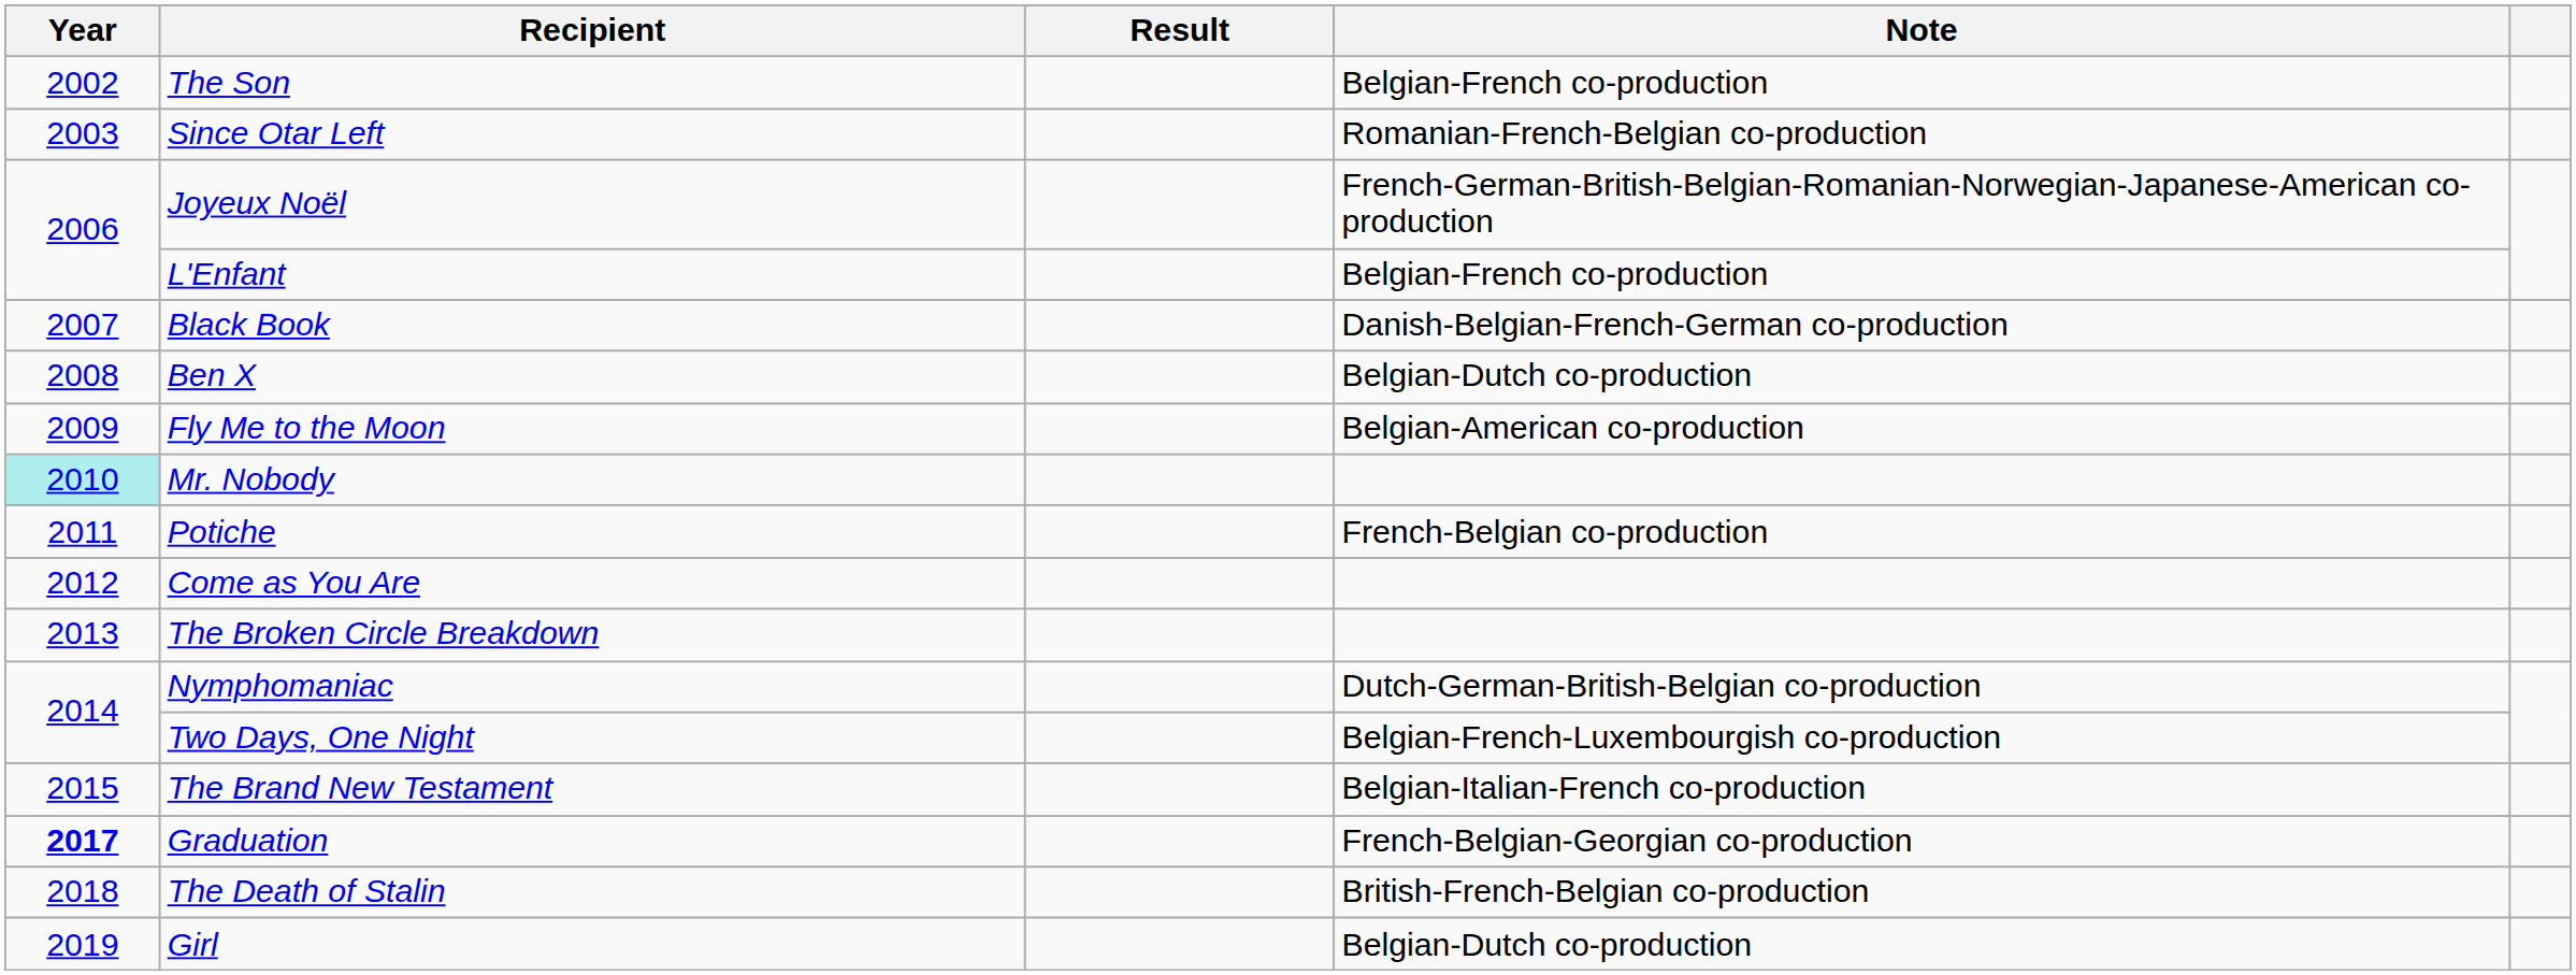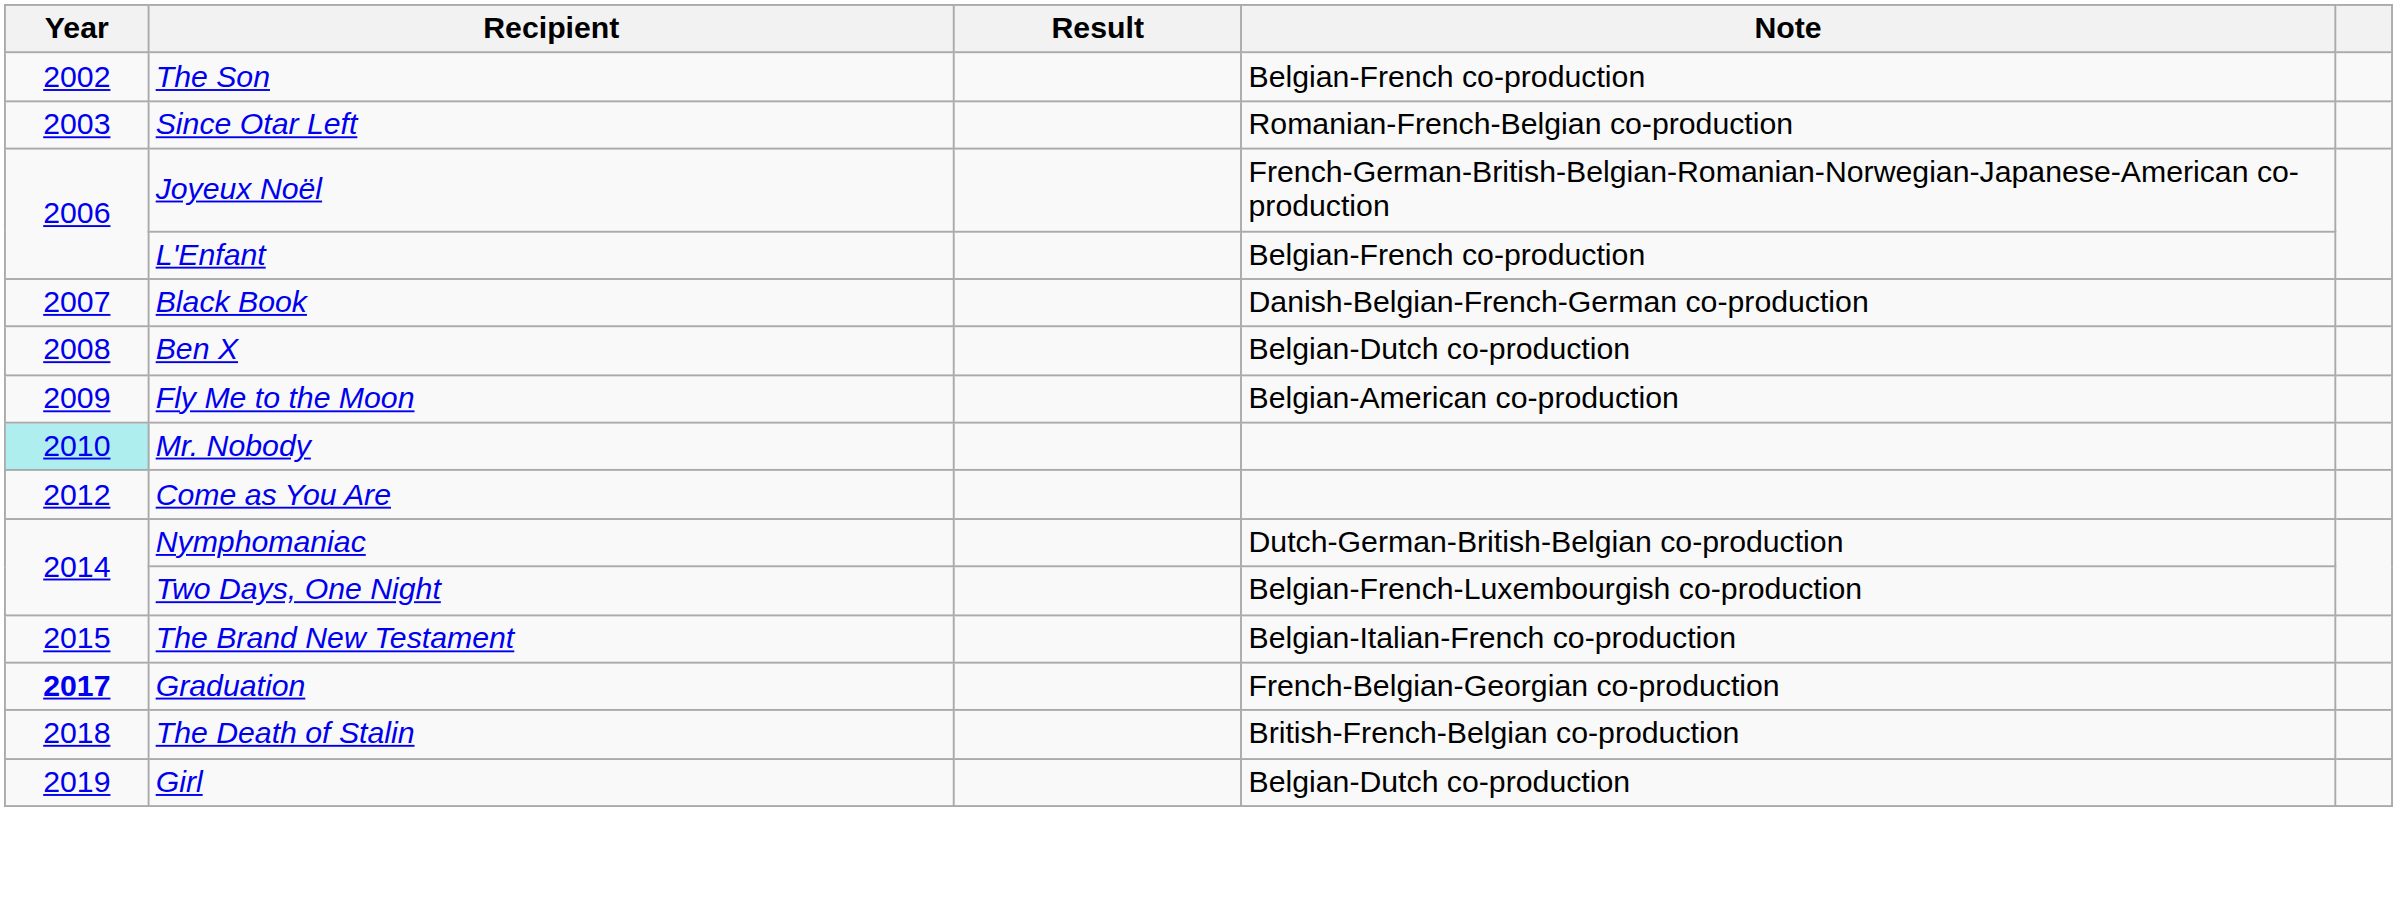- row: 2011 | Potiche | French-Belgian co-production
- row: 2013 | The Broken Circle Breakdown
